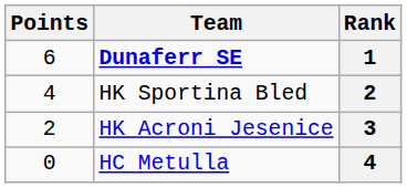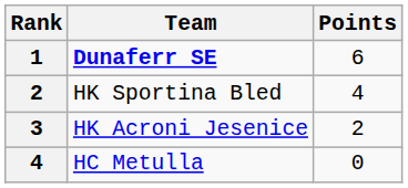columns swapped: Rank <-> Points
